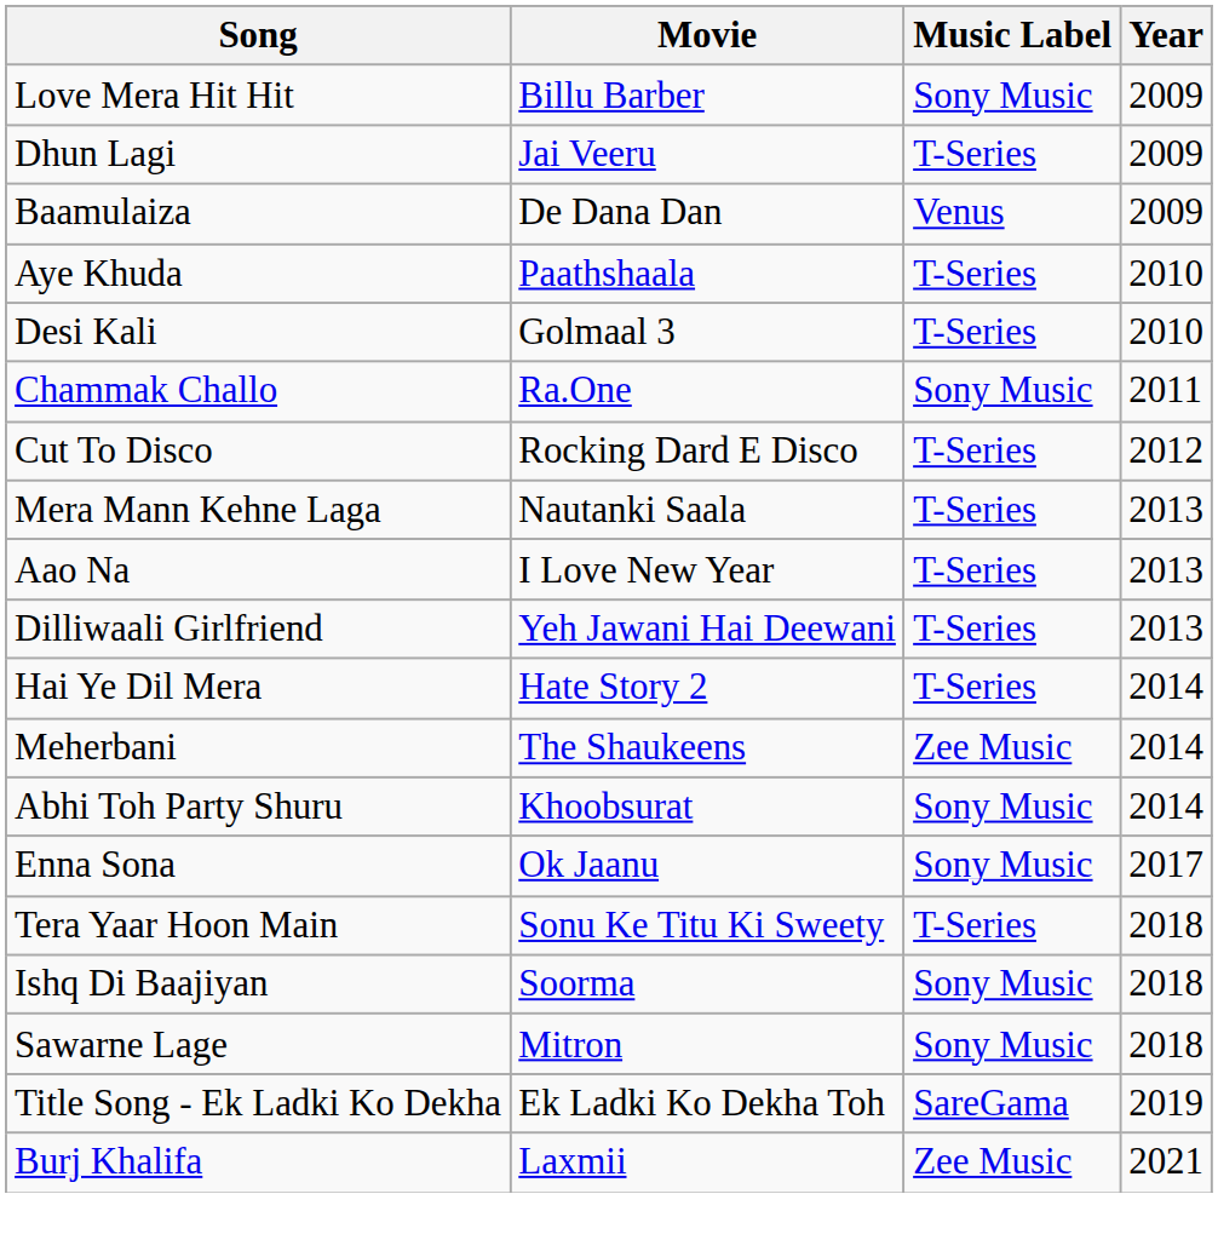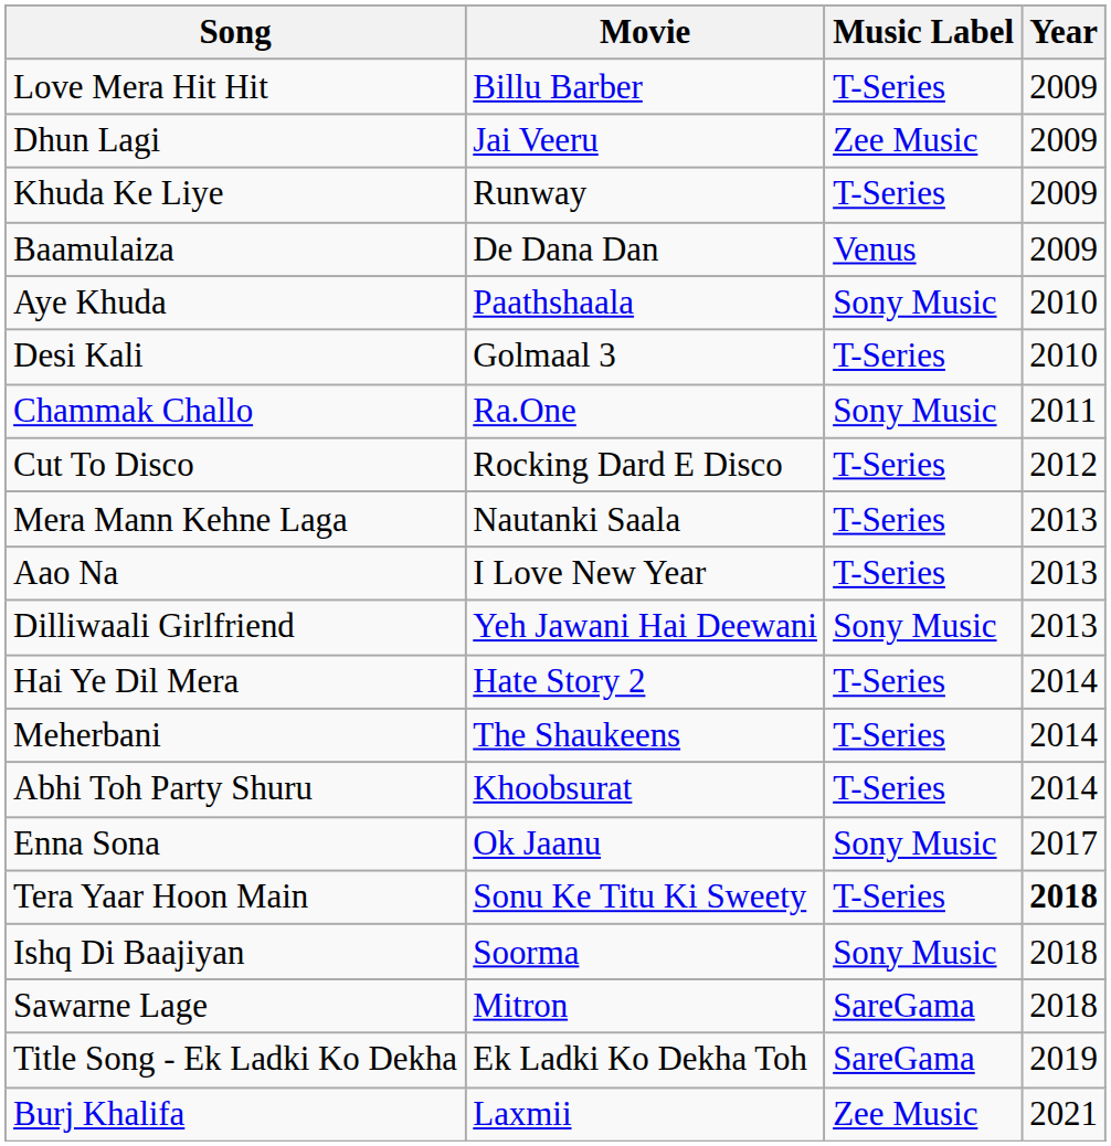Love Mera Hit Hit | Music Label: Sony Music -> T-Series
Dhun Lagi | Music Label: T-Series -> Zee Music
+ row: Khuda Ke Liye | Runway | T-Series | 2009
Aye Khuda | Music Label: T-Series -> Sony Music
Dilliwaali Girlfriend | Music Label: T-Series -> Sony Music
Meherbani | Music Label: Zee Music -> T-Series
Abhi Toh Party Shuru | Music Label: Sony Music -> T-Series
Tera Yaar Hoon Main | Year: normal -> bold
Sawarne Lage | Music Label: Sony Music -> SareGama
